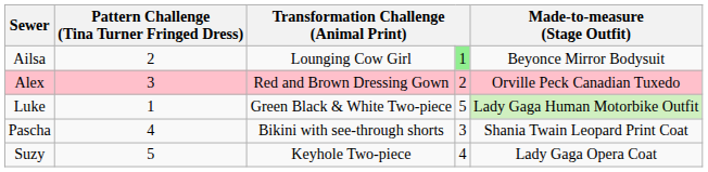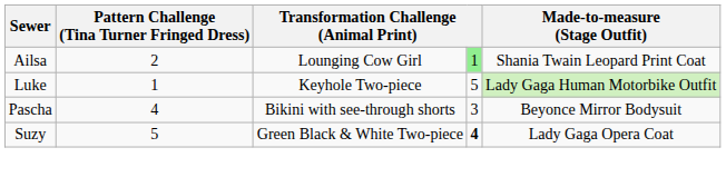Ailsa | Made-to-measure (Stage Outfit): Beyonce Mirror Bodysuit -> Shania Twain Leopard Print Coat
- row: Alex | 3 | Red and Brown Dressing Gown | 2 | Orville Peck Canadian Tuxedo
Luke | column 3: Green Black & White Two-piece -> Keyhole Two-piece
Pascha | Made-to-measure (Stage Outfit): Shania Twain Leopard Print Coat -> Beyonce Mirror Bodysuit
Suzy | column 3: Keyhole Two-piece -> Green Black & White Two-piece
Suzy | column 4: normal -> bold
